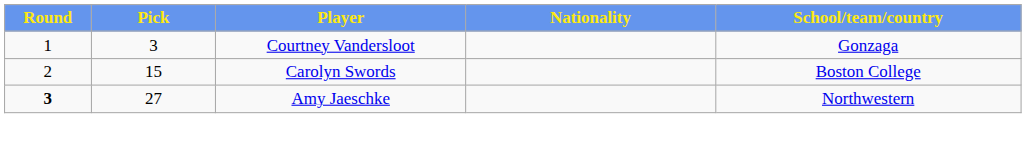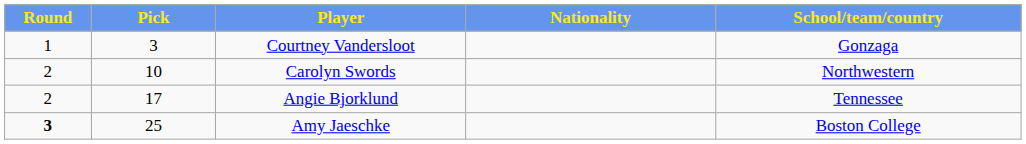Carolyn Swords | Pick: 15 -> 10
Carolyn Swords | School/team/country: Boston College -> Northwestern
+ row: 2 | 17 | Angie Bjorklund | Tennessee
Amy Jaeschke | Pick: 27 -> 25
Amy Jaeschke | School/team/country: Northwestern -> Boston College
